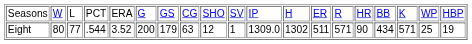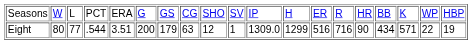Eight | column 5: 3.52 -> 3.51
Eight | column 12: 1302 -> 1299
Eight | column 13: 511 -> 516
Eight | column 14: 571 -> 716
Eight | column 18: 25 -> 22
